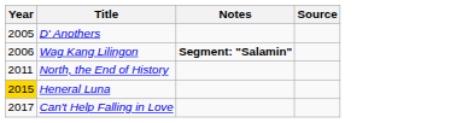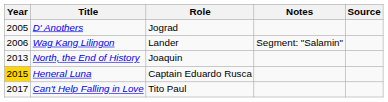+ column: Role | Jograd | Lander | Joaquin | Captain Eduardo Rusca | Tito Paul
Wag Kang Lilingon | Notes: bold -> normal
North, the End of History | Year: 2011 -> 2013
